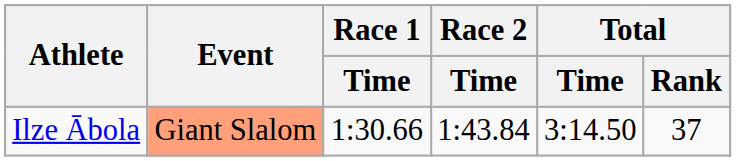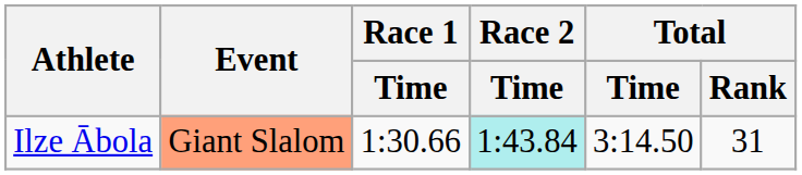Ilze Ābola | Race 2 / Time: no background -> paleturquoise background
Ilze Ābola | Total / Rank: 37 -> 31
